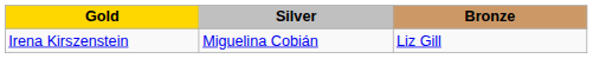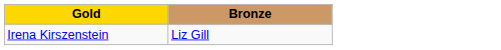- column: Silver | Miguelina Cobián
